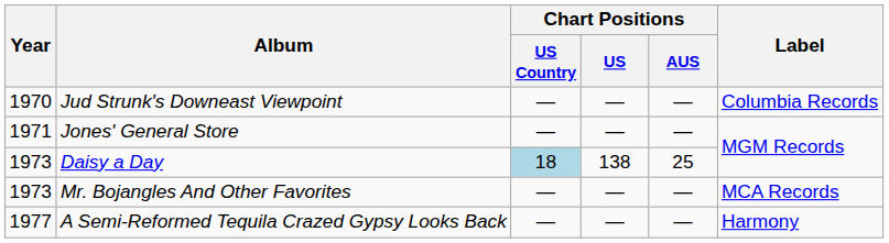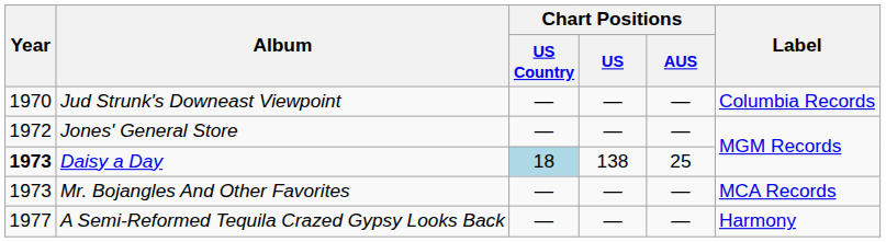Jones' General Store | Year: 1971 -> 1972
Daisy a Day | Year: normal -> bold
